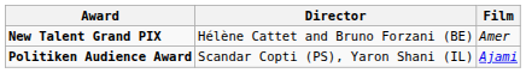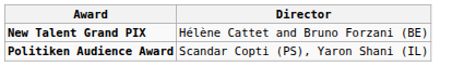- column: Film | Amer | Ajami
